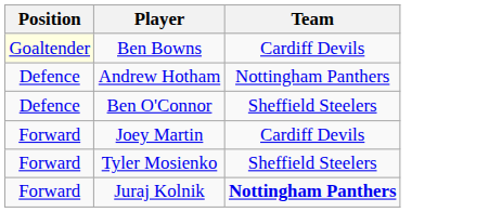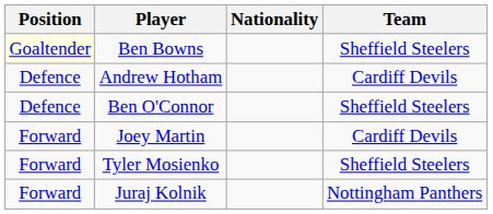+ column: Nationality
Ben Bowns | Team: Cardiff Devils -> Sheffield Steelers
Andrew Hotham | Team: Nottingham Panthers -> Cardiff Devils
Juraj Kolnik | Team: bold -> normal
